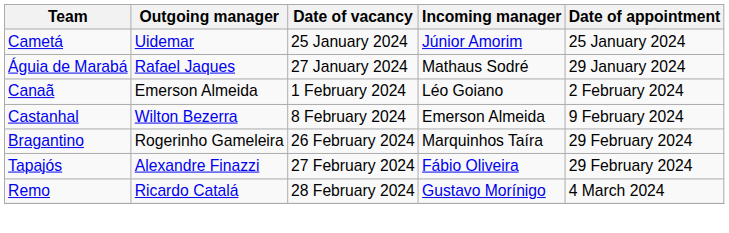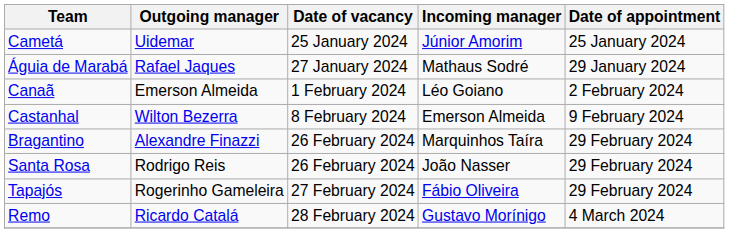Bragantino | Outgoing manager: Rogerinho Gameleira -> Alexandre Finazzi
+ row: Santa Rosa | Rodrigo Reis | 26 February 2024 | João Nasser | 29 February 2024
Tapajós | Outgoing manager: Alexandre Finazzi -> Rogerinho Gameleira
